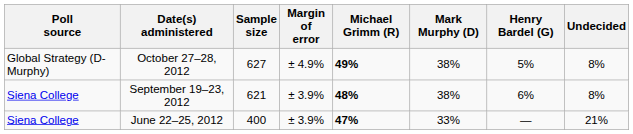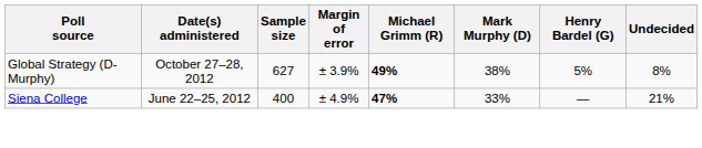October 27–28, 2012 | Margin of error: ± 4.9% -> ± 3.9%
- row: Siena College | September 19–23, 2012 | 621 | ± 3.9% | 48% | 38% | 6% | 8%
June 22–25, 2012 | Margin of error: ± 3.9% -> ± 4.9%
